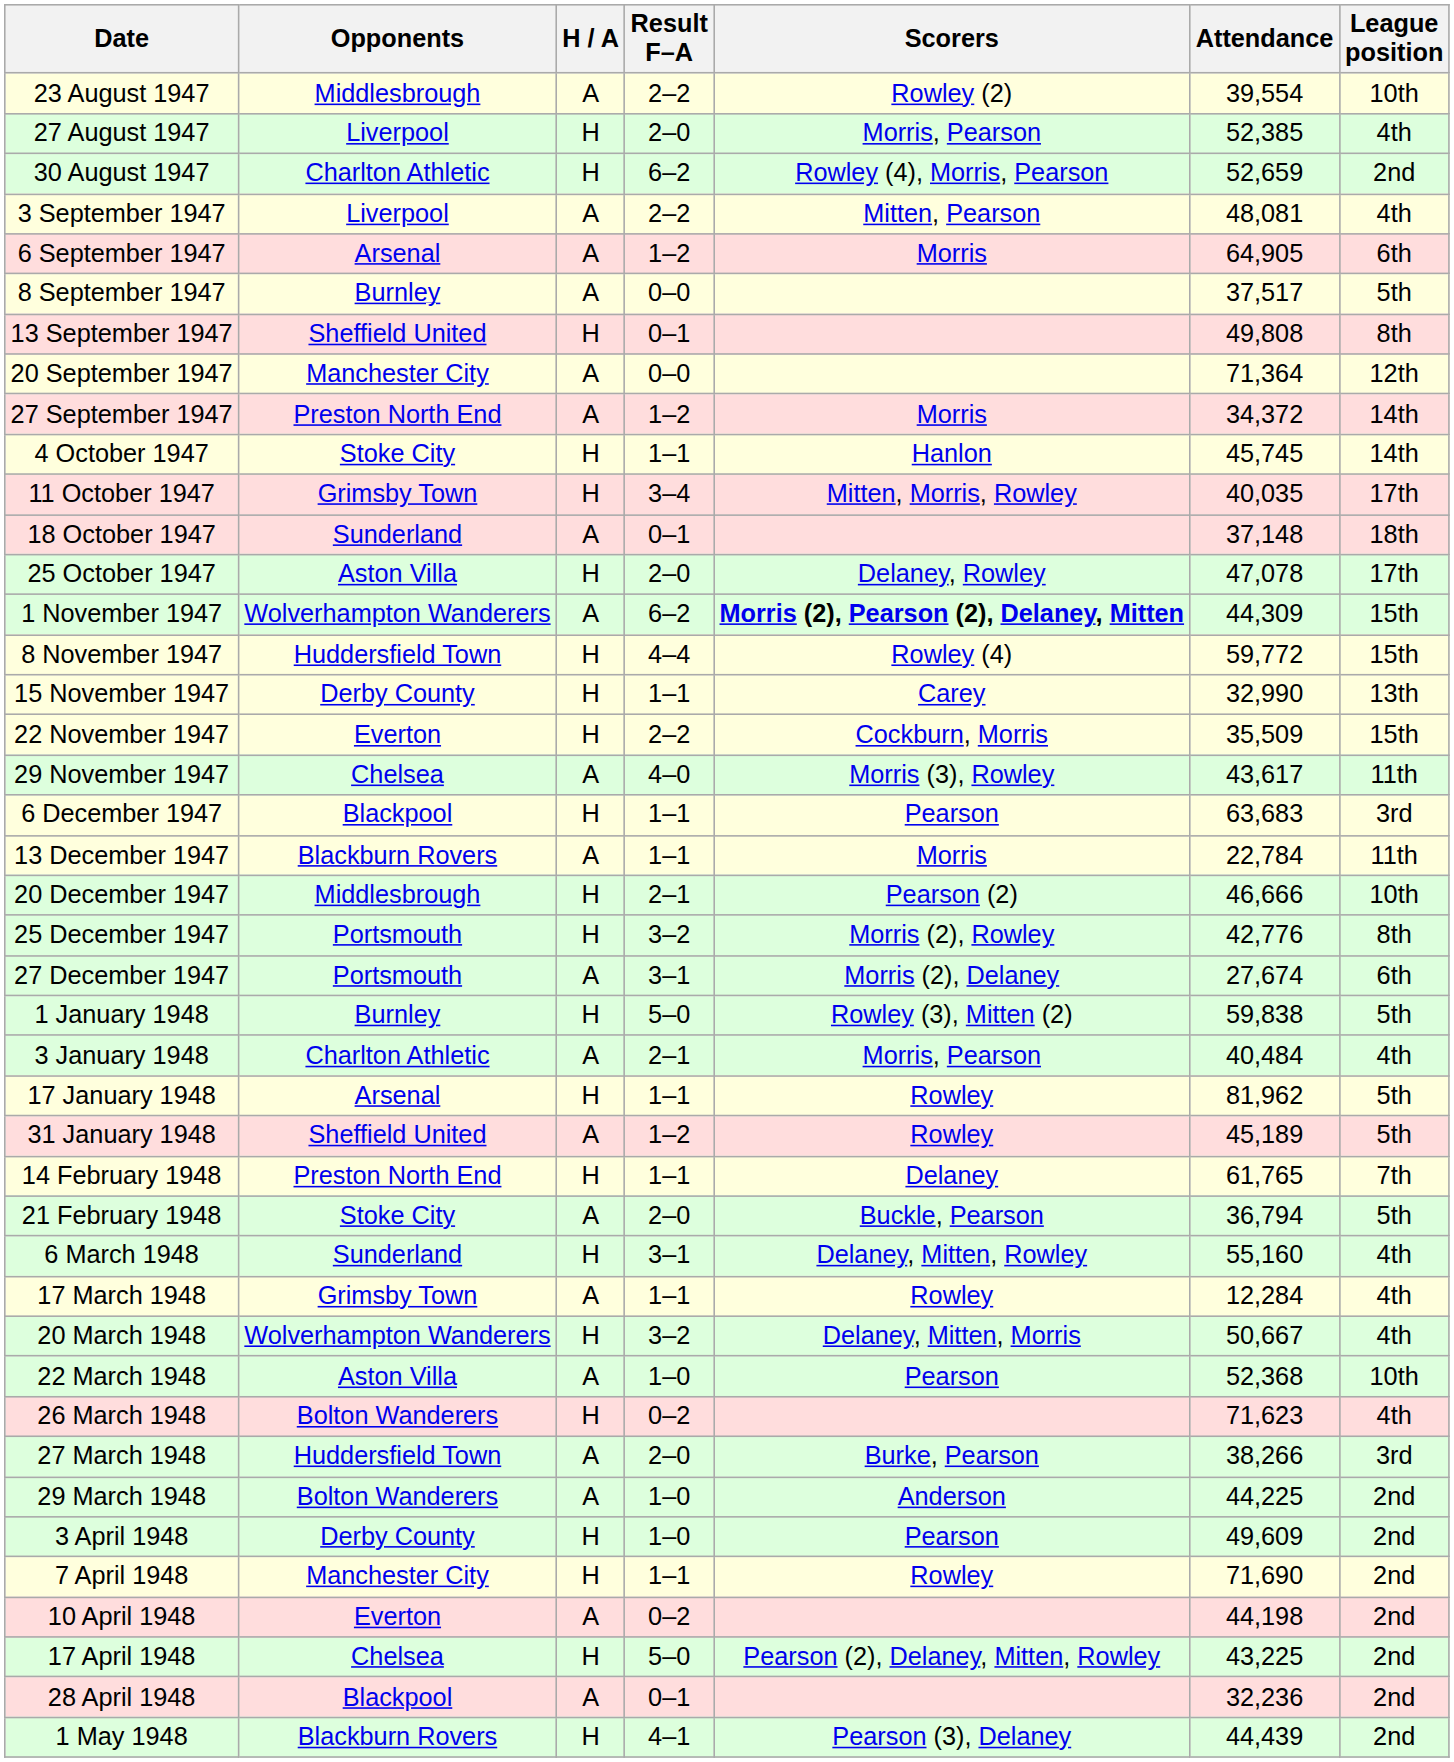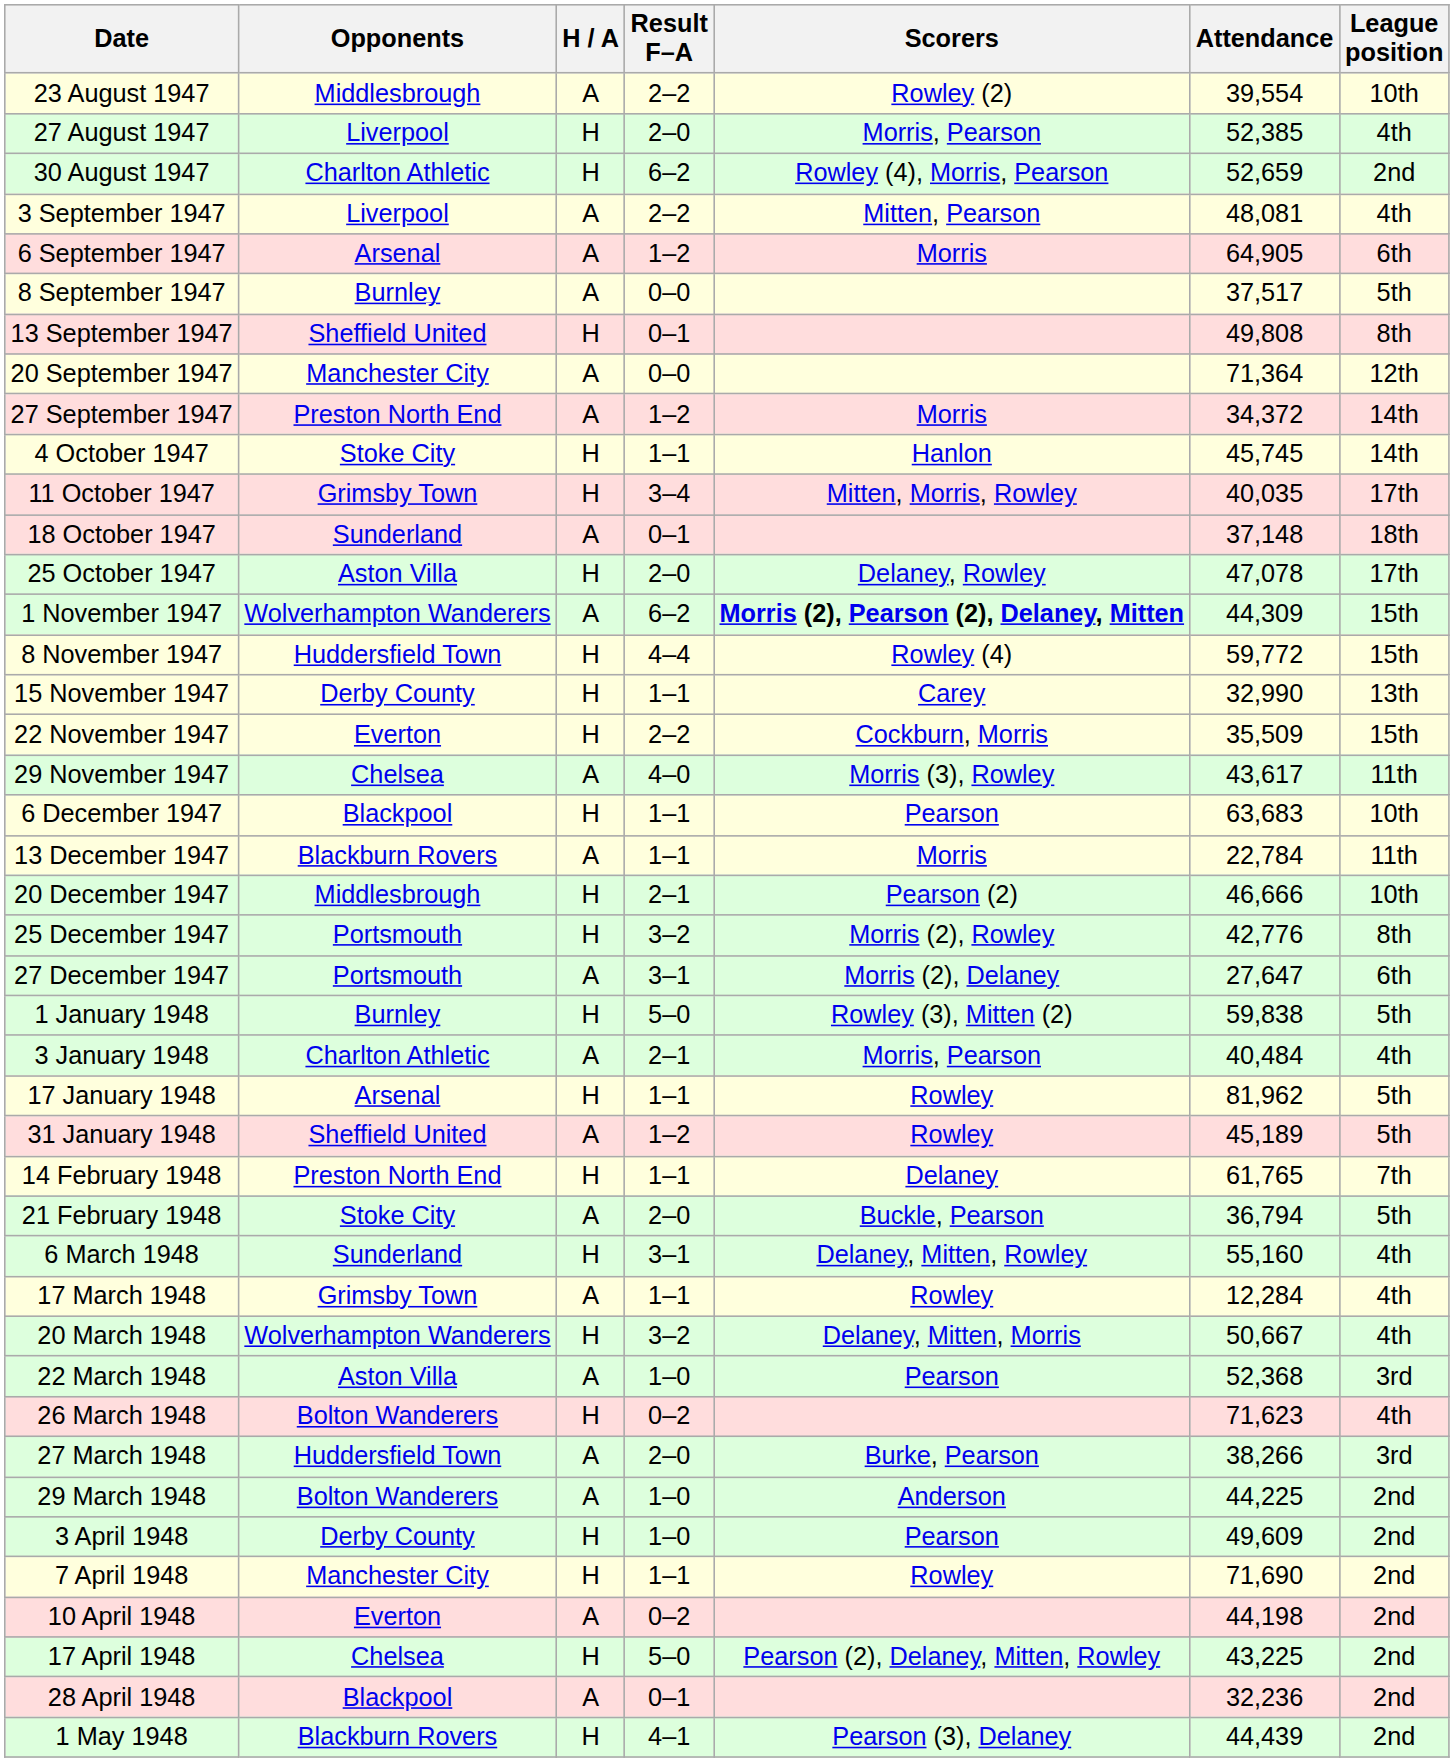6 December 1947 | League position: 3rd -> 10th
27 December 1947 | Attendance: 27,674 -> 27,647
22 March 1948 | League position: 10th -> 3rd
